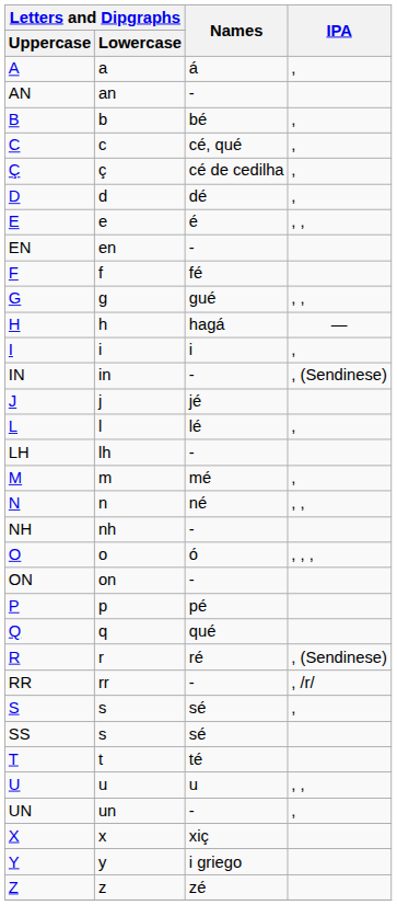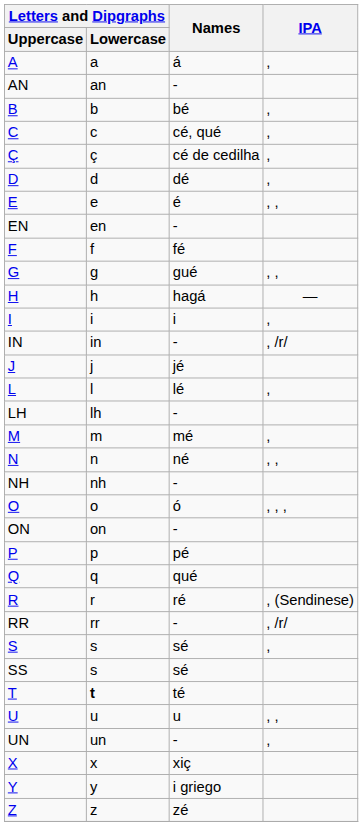IN | IPA: , (Sendinese) -> , /r/
T | Letters and Dipgraphs / Lowercase: normal -> bold
